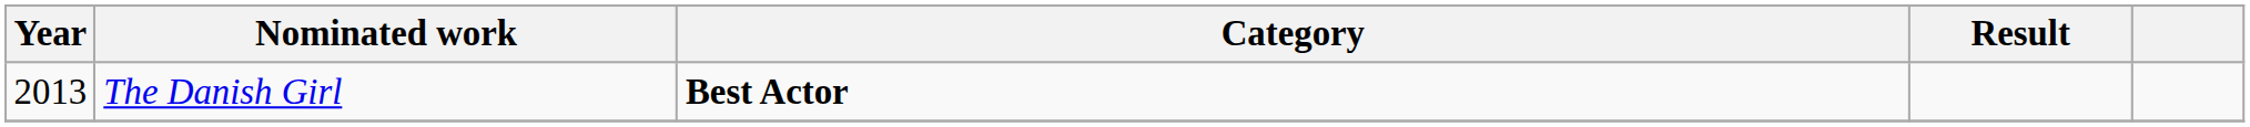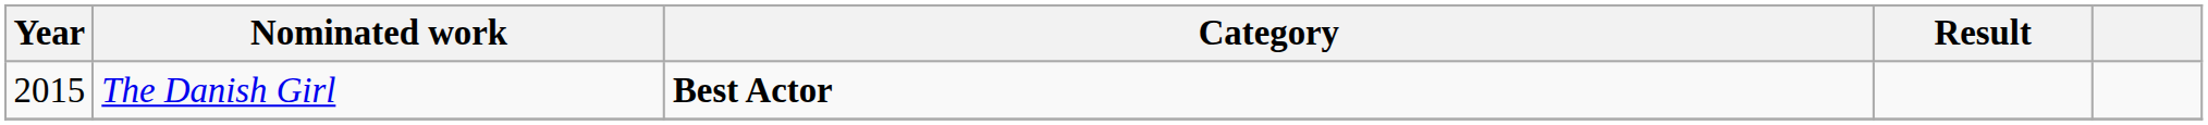The Danish Girl | Year: 2013 -> 2015
